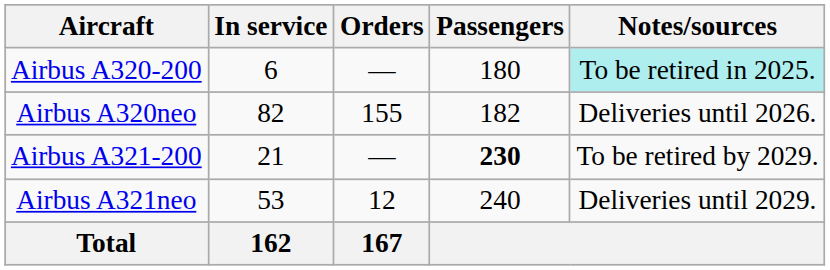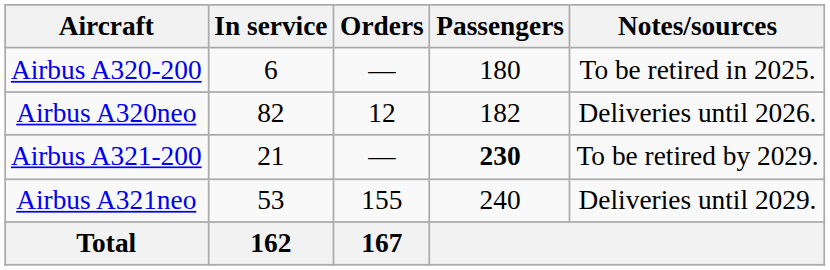Airbus A320-200 | Notes/sources: paleturquoise background -> no background
Airbus A320neo | Orders: 155 -> 12
Airbus A321neo | Orders: 12 -> 155
